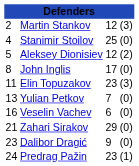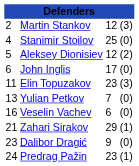John Inglis | column 1: 8 -> 6
Zahari Sirakov | column 4: (0) -> (1)
